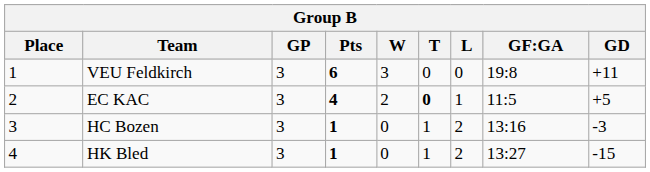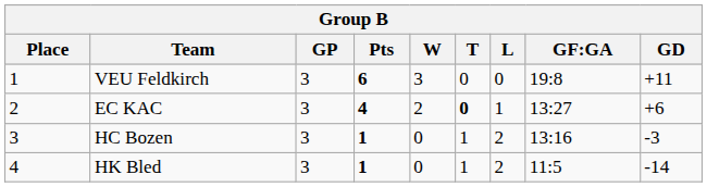EC KAC | GF:GA: 11:5 -> 13:27
EC KAC | GD: +5 -> +6
HK Bled | GF:GA: 13:27 -> 11:5
HK Bled | GD: -15 -> -14
